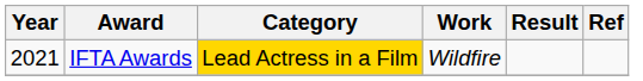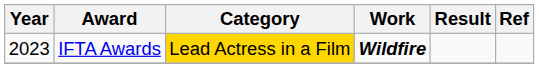IFTA Awards | Year: 2021 -> 2023
IFTA Awards | Work: normal -> bold
